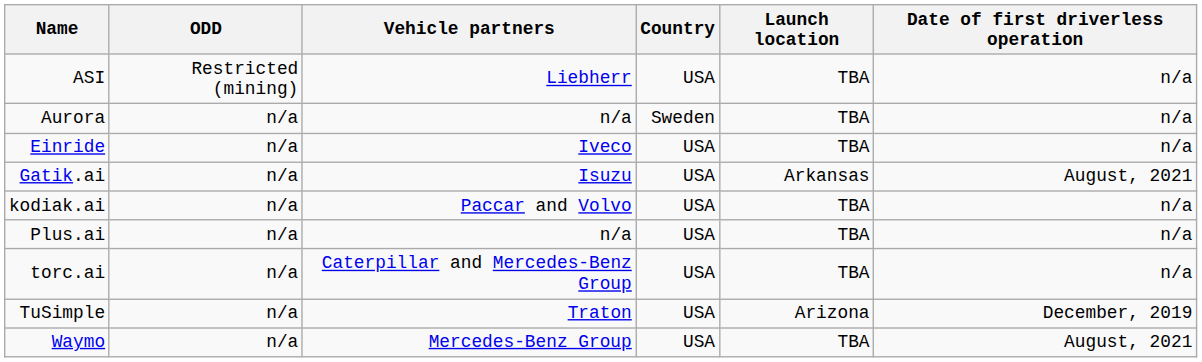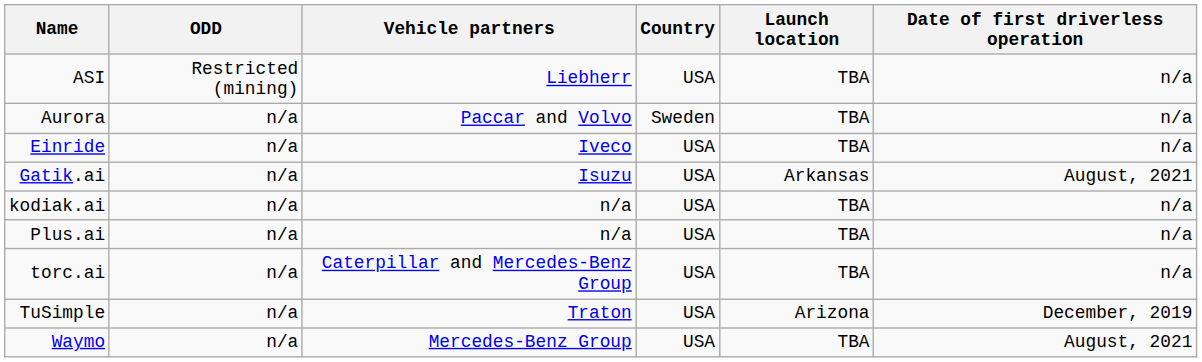Aurora | Vehicle partners: n/a -> Paccar and Volvo
kodiak.ai | Vehicle partners: Paccar and Volvo -> n/a
